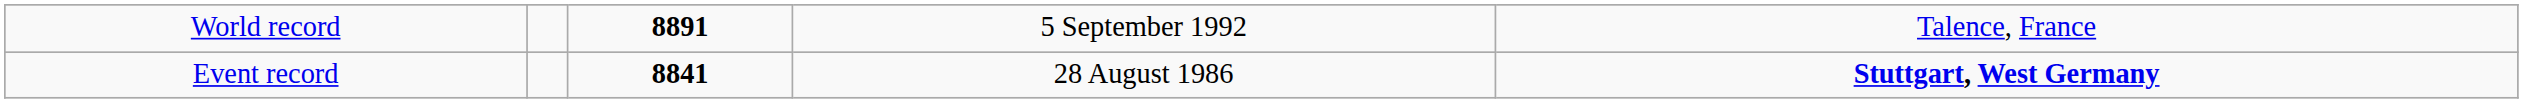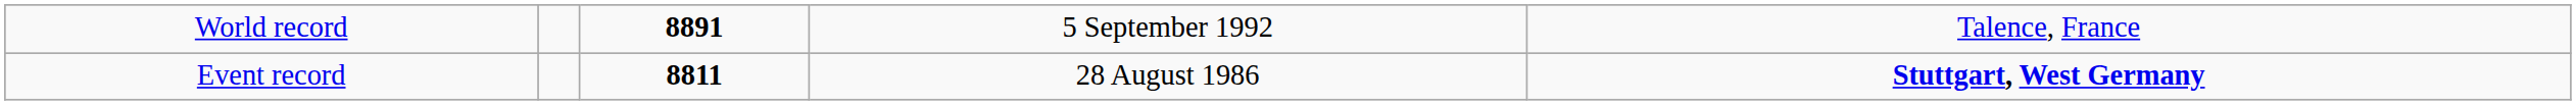Event record | column 3: 8841 -> 8811
